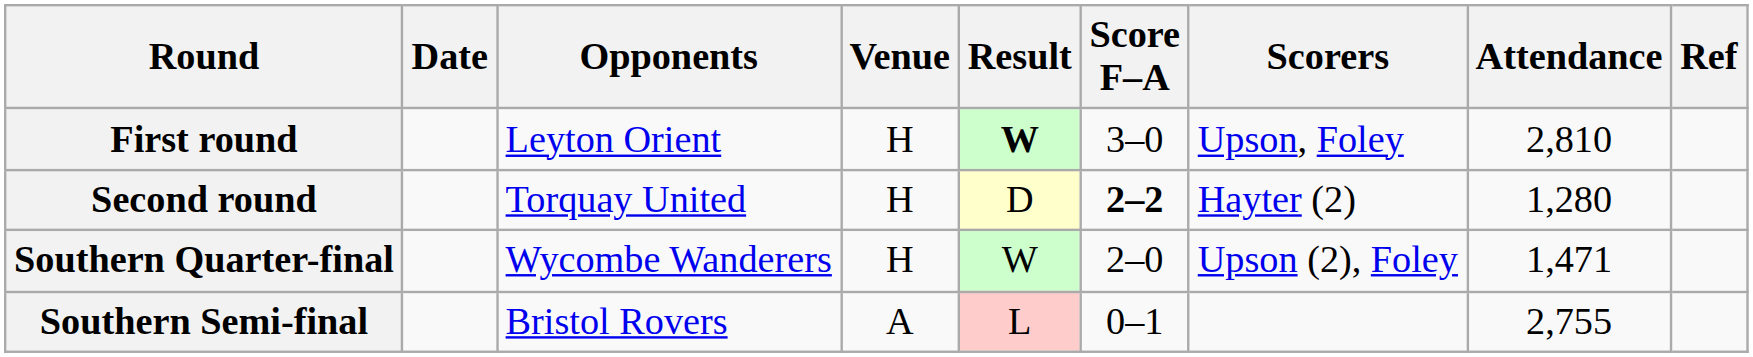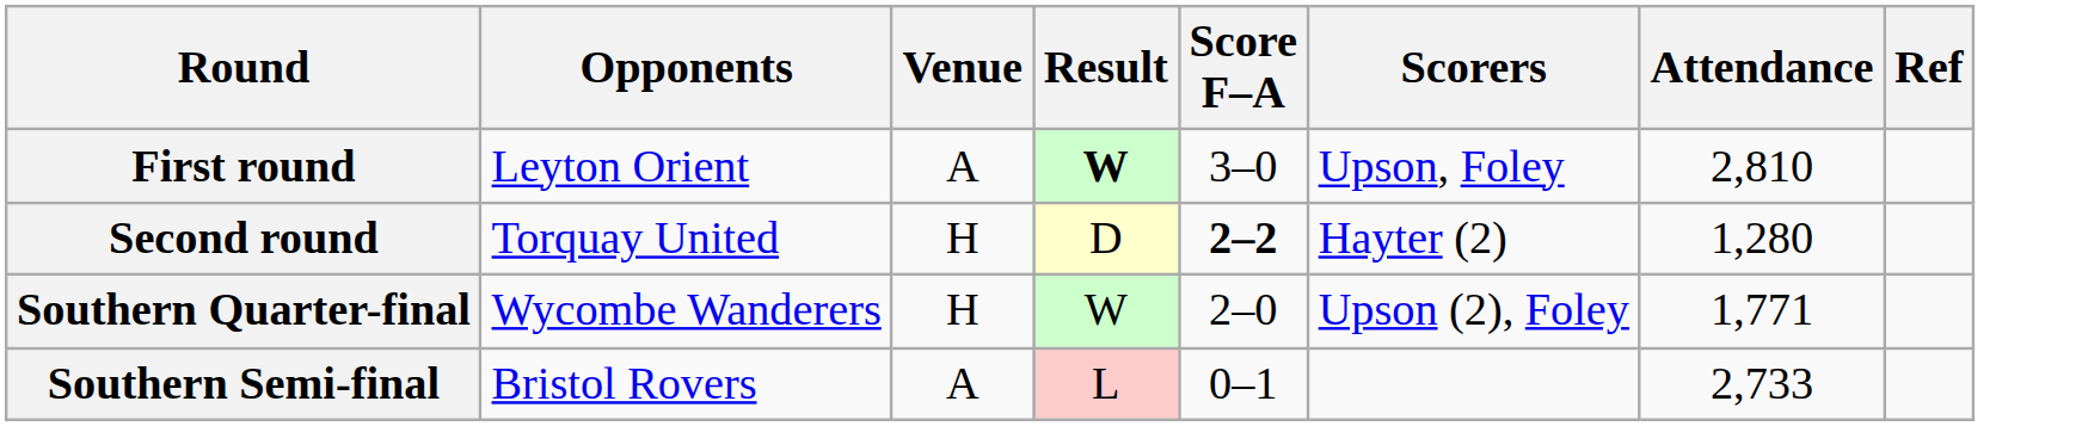- column: Date
First round | Venue: H -> A
Southern Quarter-final | Attendance: 1,471 -> 1,771
Southern Semi-final | Attendance: 2,755 -> 2,733
